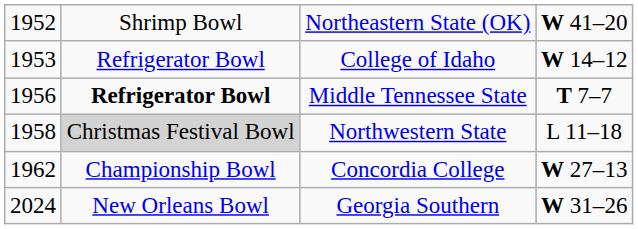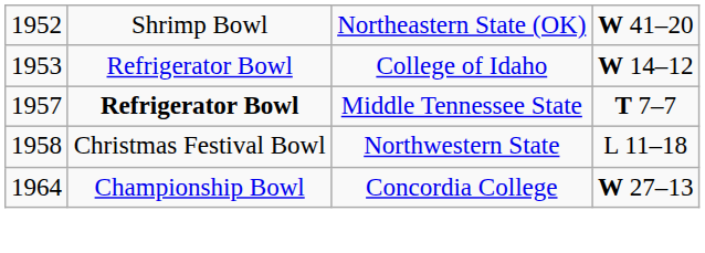Middle Tennessee State | column 1: 1956 -> 1957
Northwestern State | column 2: lightgrey background -> no background
Concordia College | column 1: 1962 -> 1964
- row: 2024 | New Orleans Bowl | Georgia Southern | W 31–26
